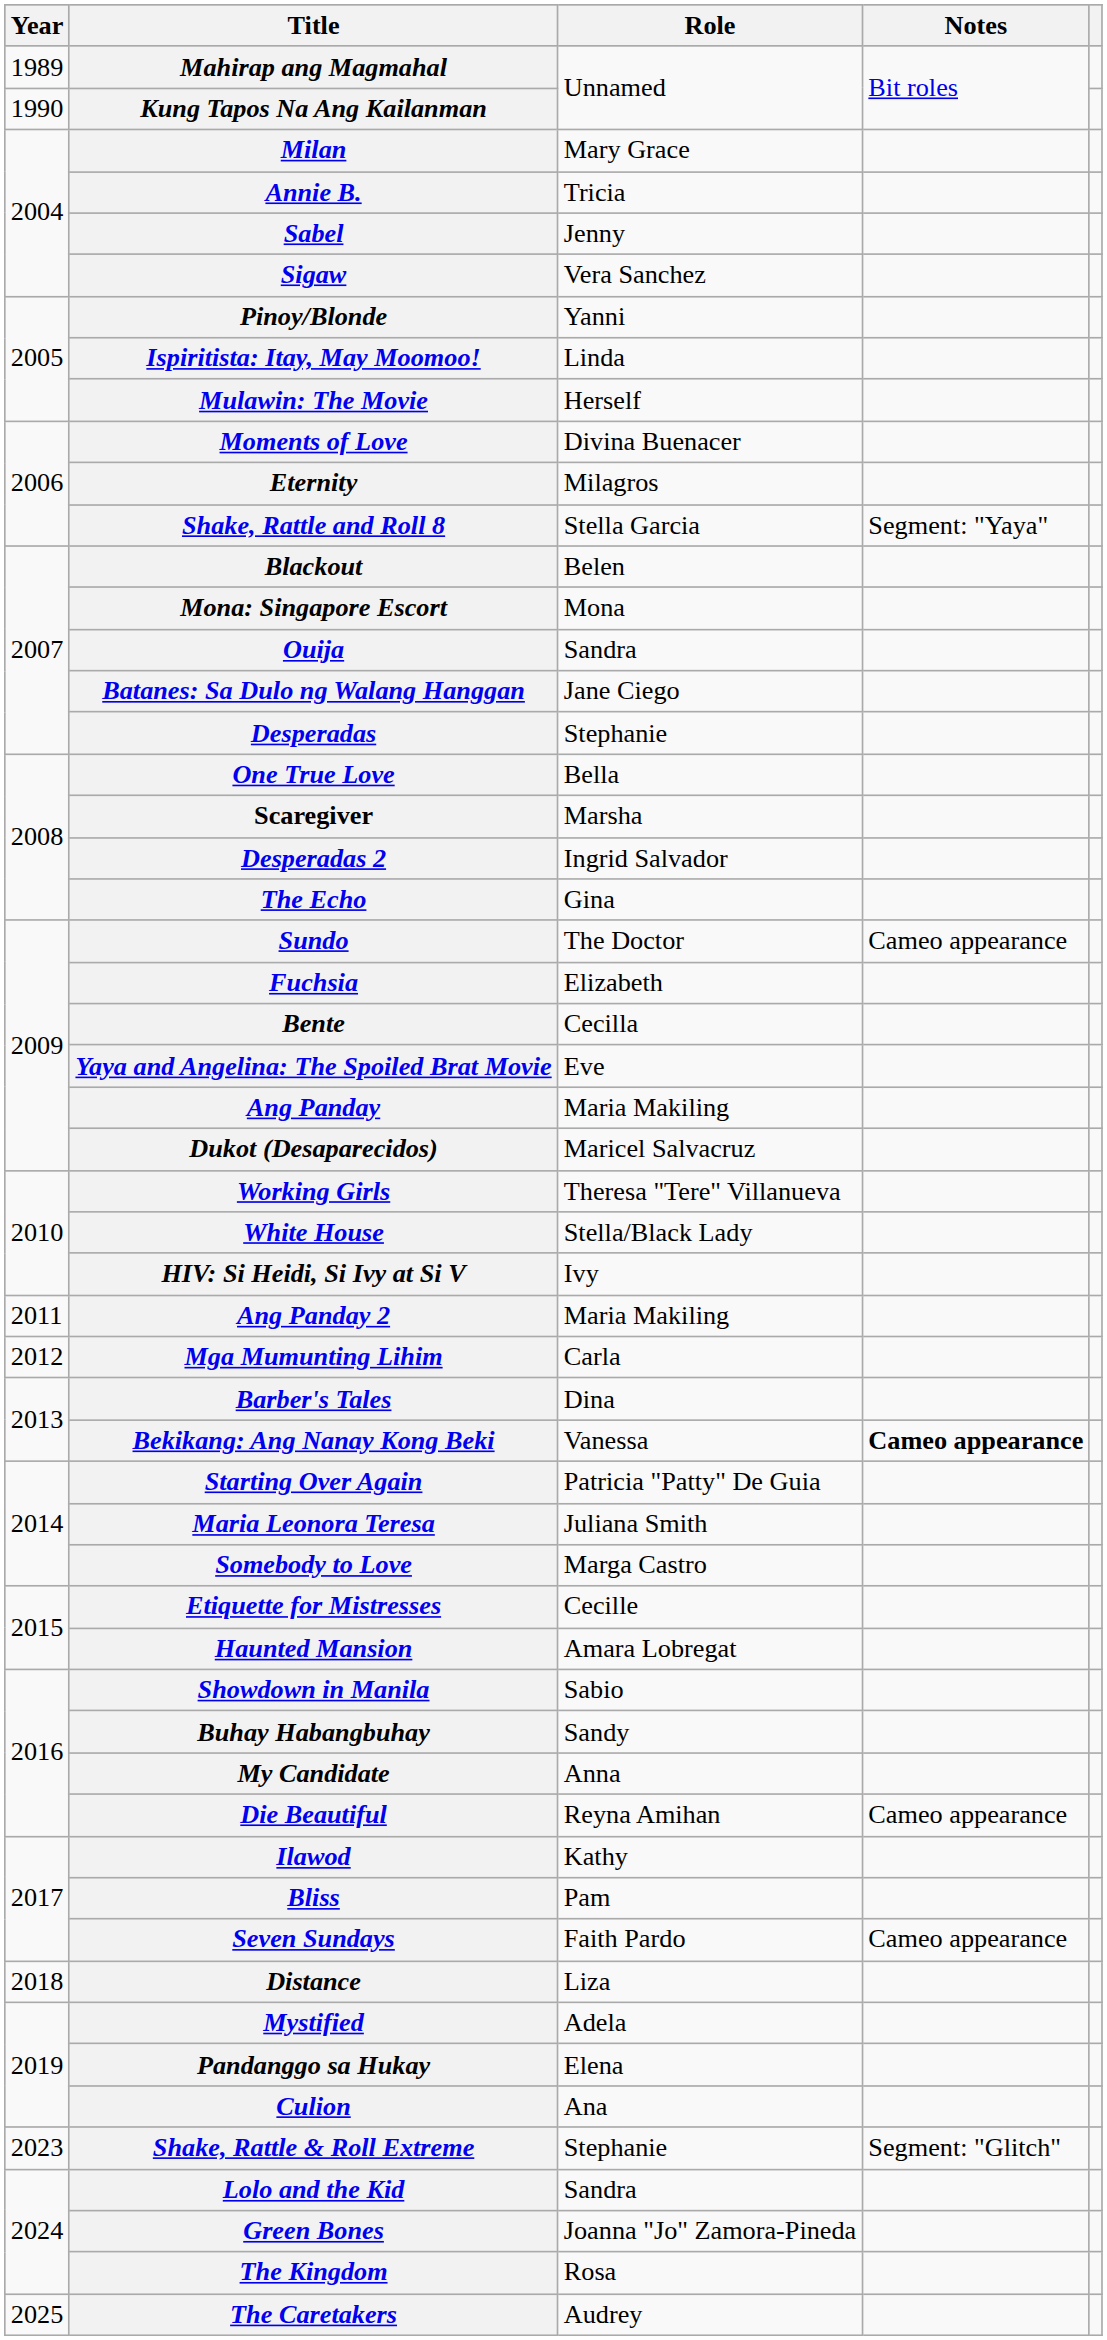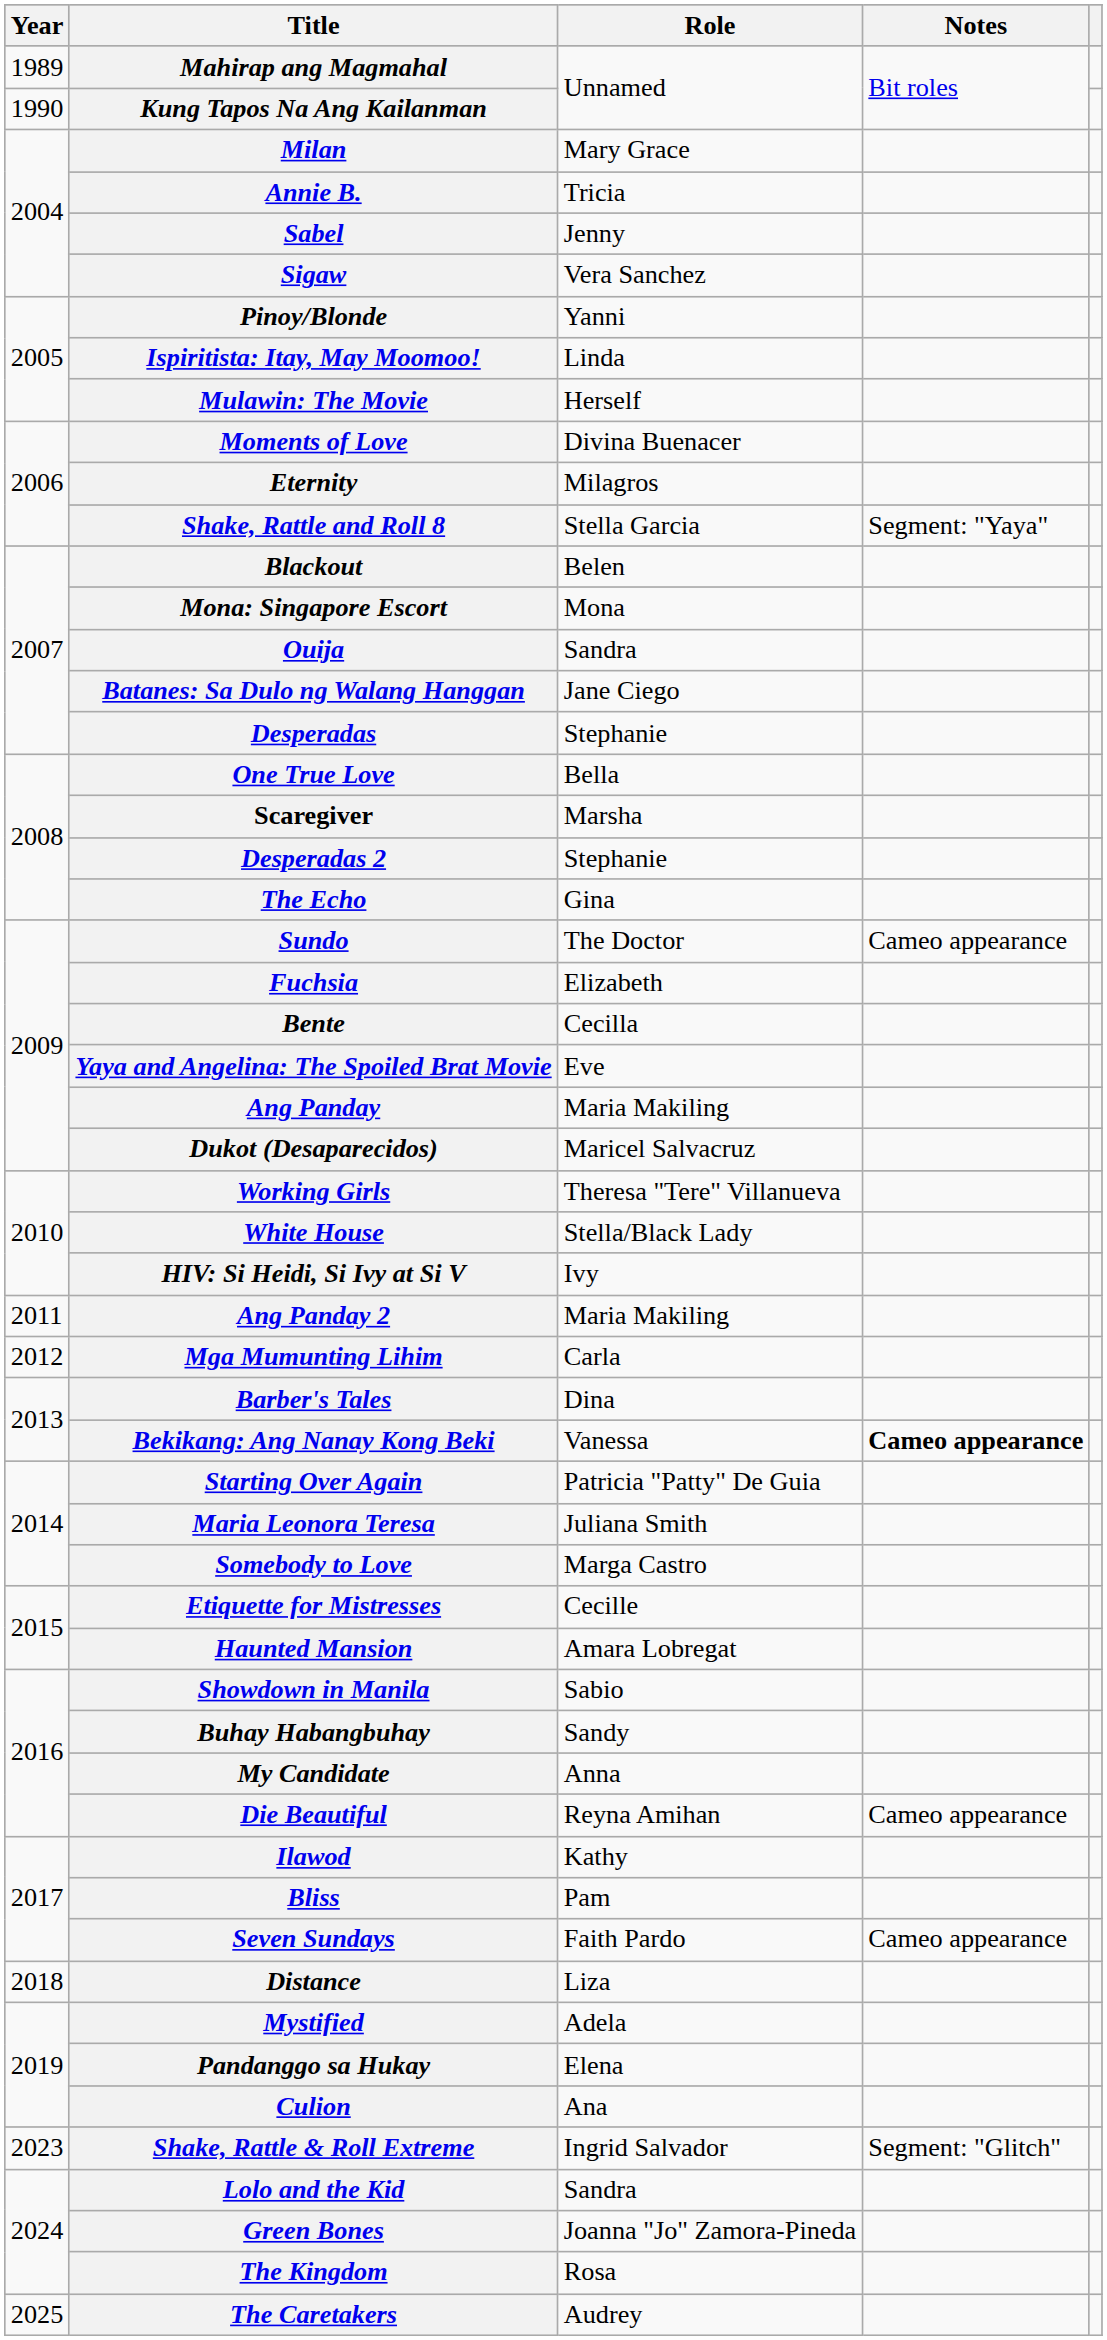Desperadas 2 | Role: Ingrid Salvador -> Stephanie
Shake, Rattle & Roll Extreme | Role: Stephanie -> Ingrid Salvador
